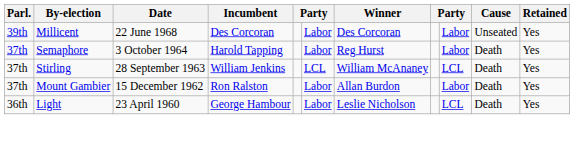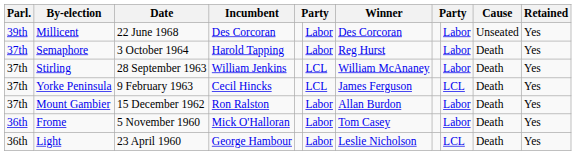Stirling | column 9: LCL -> Labor
+ row: 37th | Yorke Peninsula | 9 February 1963 | Cecil Hincks | LCL | James Ferguson | LCL | Death | Yes
+ row: 36th | Frome | 5 November 1960 | Mick O'Halloran | Labor | Tom Casey | Labor | Death | Yes
